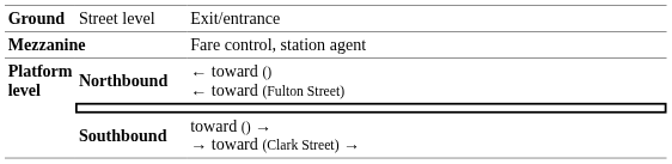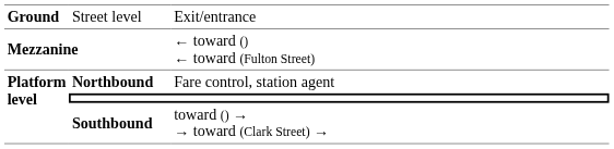Mezzanine | column 3: Fare control, station agent -> ← toward () ← toward (Fulton Street)
Northbound | column 3: ← toward () ← toward (Fulton Street) -> Fare control, station agent
